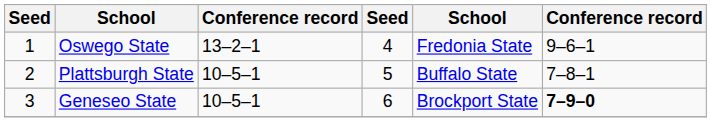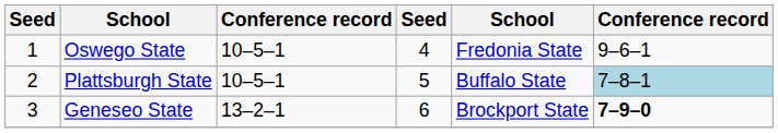Oswego State | column 3: 13–2–1 -> 10–5–1
Plattsburgh State | column 6: no background -> lightblue background
Geneseo State | column 3: 10–5–1 -> 13–2–1
